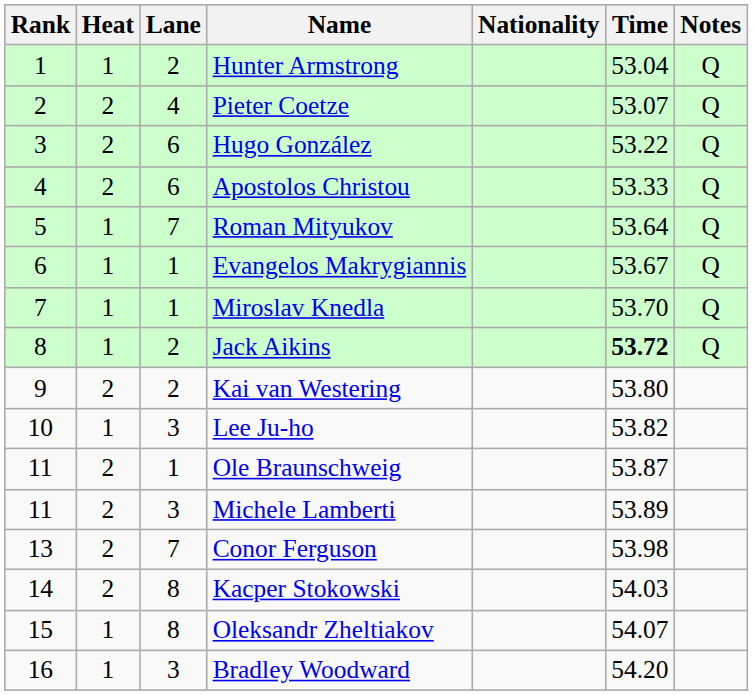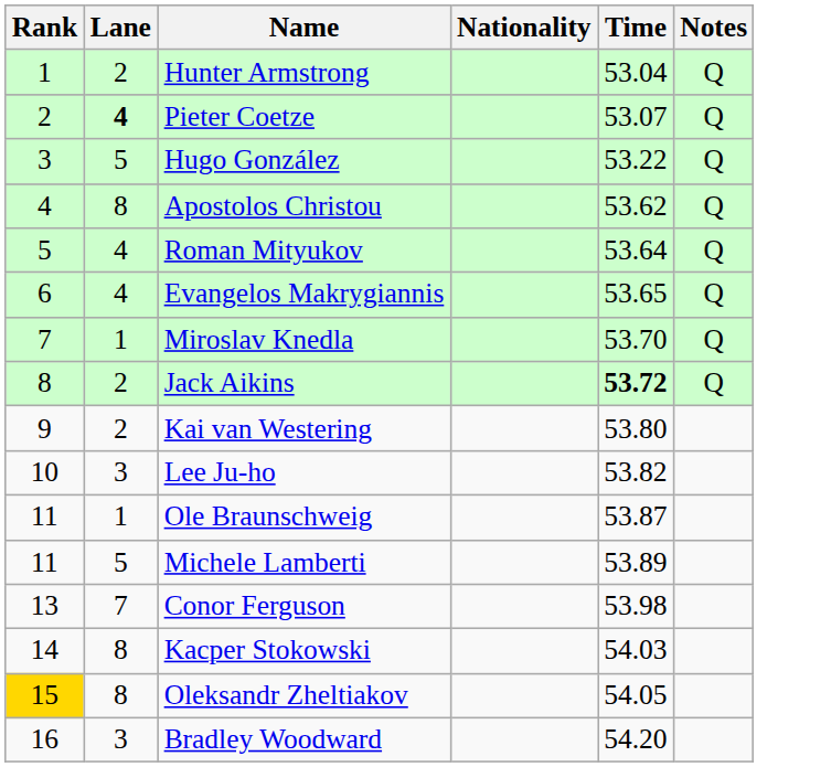- column: Heat | 1 | 2 | 2 | 2 | 1 | 1 | 1 | 1 | 2 | 1 | 2 | 2 | 2 | 2 | 1 | 1
Pieter Coetze | Lane: normal -> bold
Hugo González | Lane: 6 -> 5
Apostolos Christou | Lane: 6 -> 8
Apostolos Christou | Time: 53.33 -> 53.62
Roman Mityukov | Lane: 7 -> 4
Evangelos Makrygiannis | Lane: 1 -> 4
Evangelos Makrygiannis | Time: 53.67 -> 53.65
Michele Lamberti | Lane: 3 -> 5
Oleksandr Zheltiakov | Rank: no background -> gold background
Oleksandr Zheltiakov | Time: 54.07 -> 54.05
